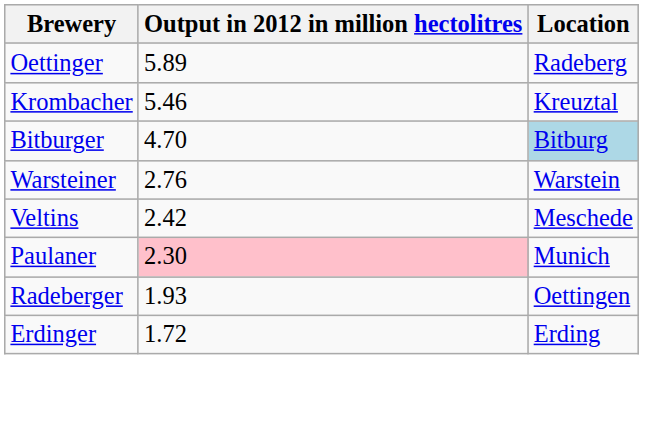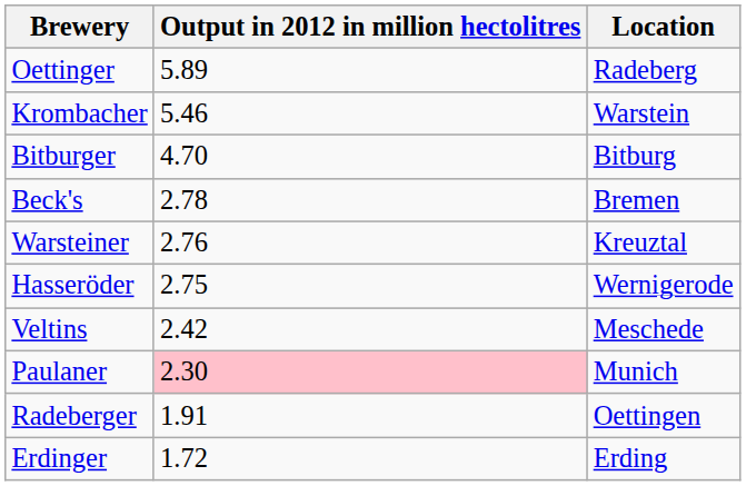Krombacher | Location: Kreuztal -> Warstein
Bitburger | Location: lightblue background -> no background
+ row: Beck's | 2.78 | Bremen
Warsteiner | Location: Warstein -> Kreuztal
+ row: Hasseröder | 2.75 | Wernigerode
Radeberger | Output in 2012 in million hectolitres: 1.93 -> 1.91
